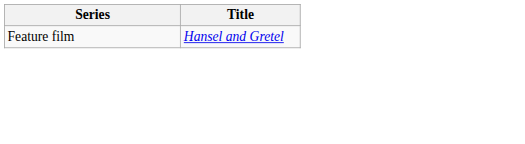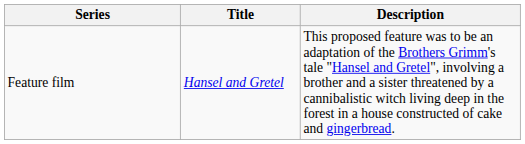+ column: Description | This proposed feature was to be an adaptation of the Brothers Grimm's tale "Hansel and Gretel", involving a brother and a sister threatened by a cannibalistic witch living deep in the forest in a house constructed of cake and gingerbread.
